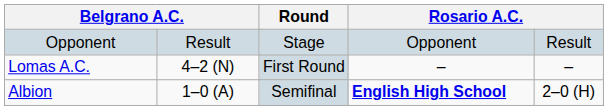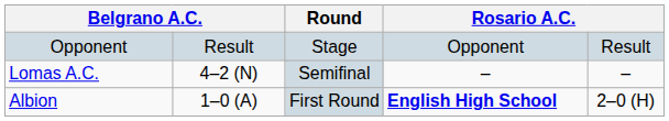Lomas A.C. | Round: First Round -> Semifinal
Albion | Round: Semifinal -> First Round
